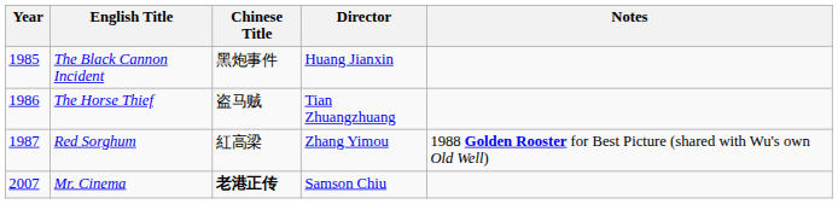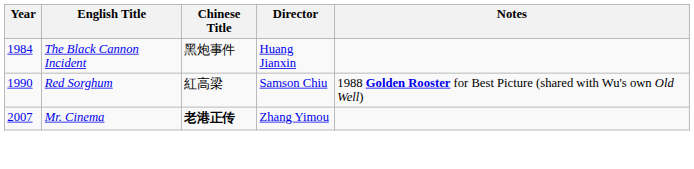The Black Cannon Incident | Year: 1985 -> 1984
- row: 1986 | The Horse Thief | 盗马贼 | Tian Zhuangzhuang
Red Sorghum | Year: 1987 -> 1990
Red Sorghum | Director: Zhang Yimou -> Samson Chiu
Mr. Cinema | Director: Samson Chiu -> Zhang Yimou
